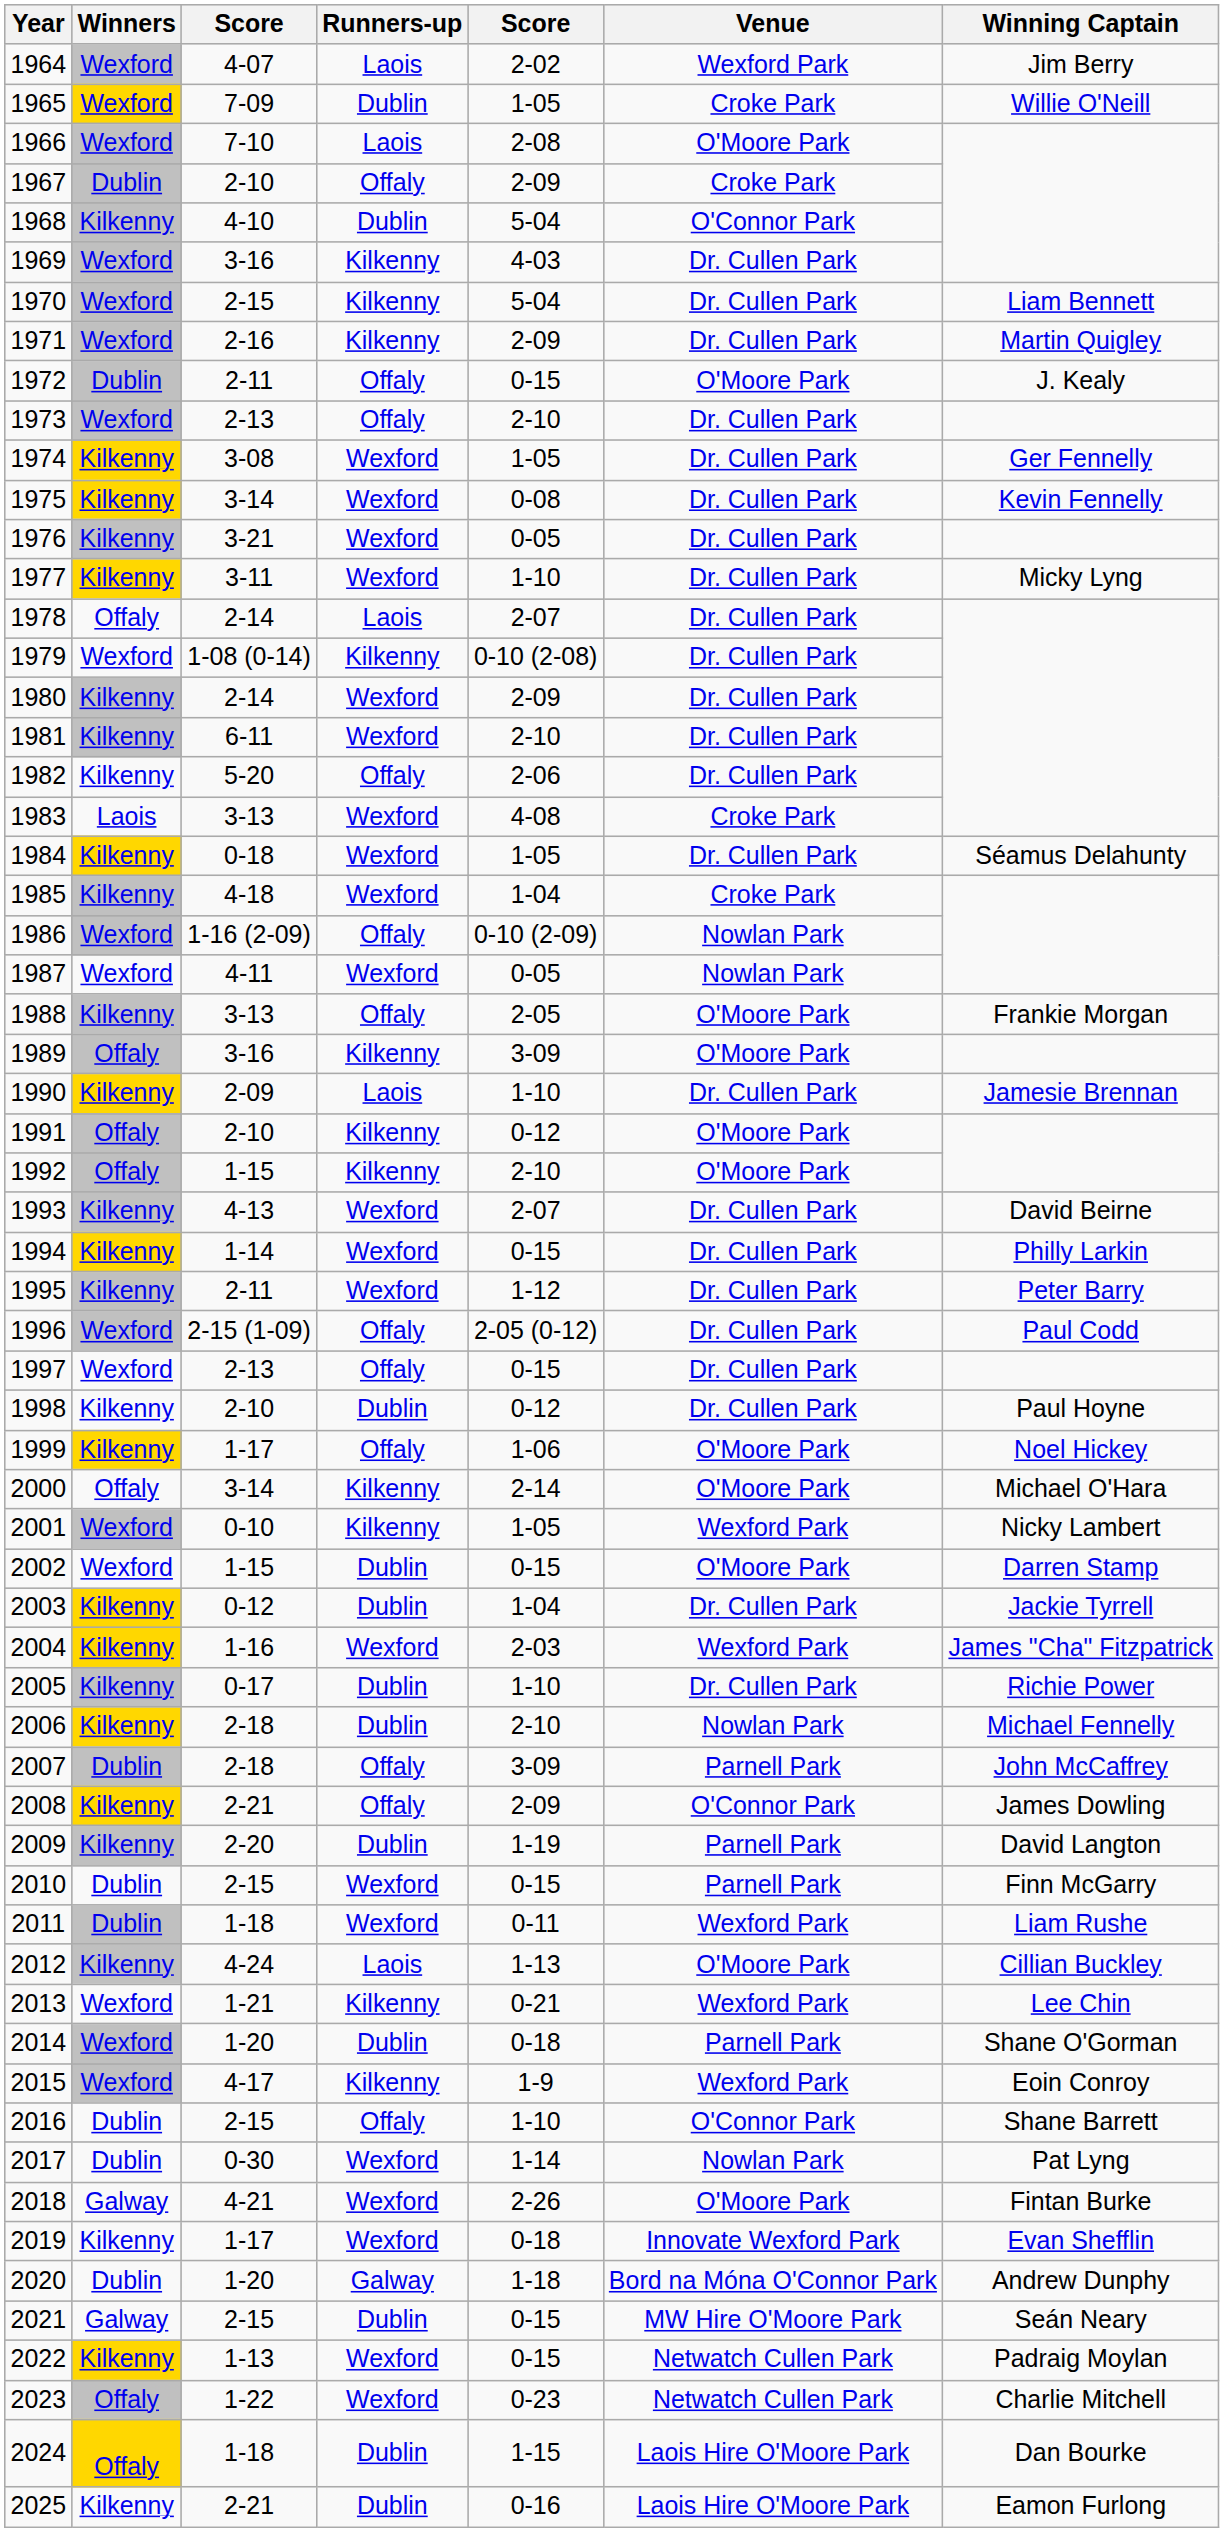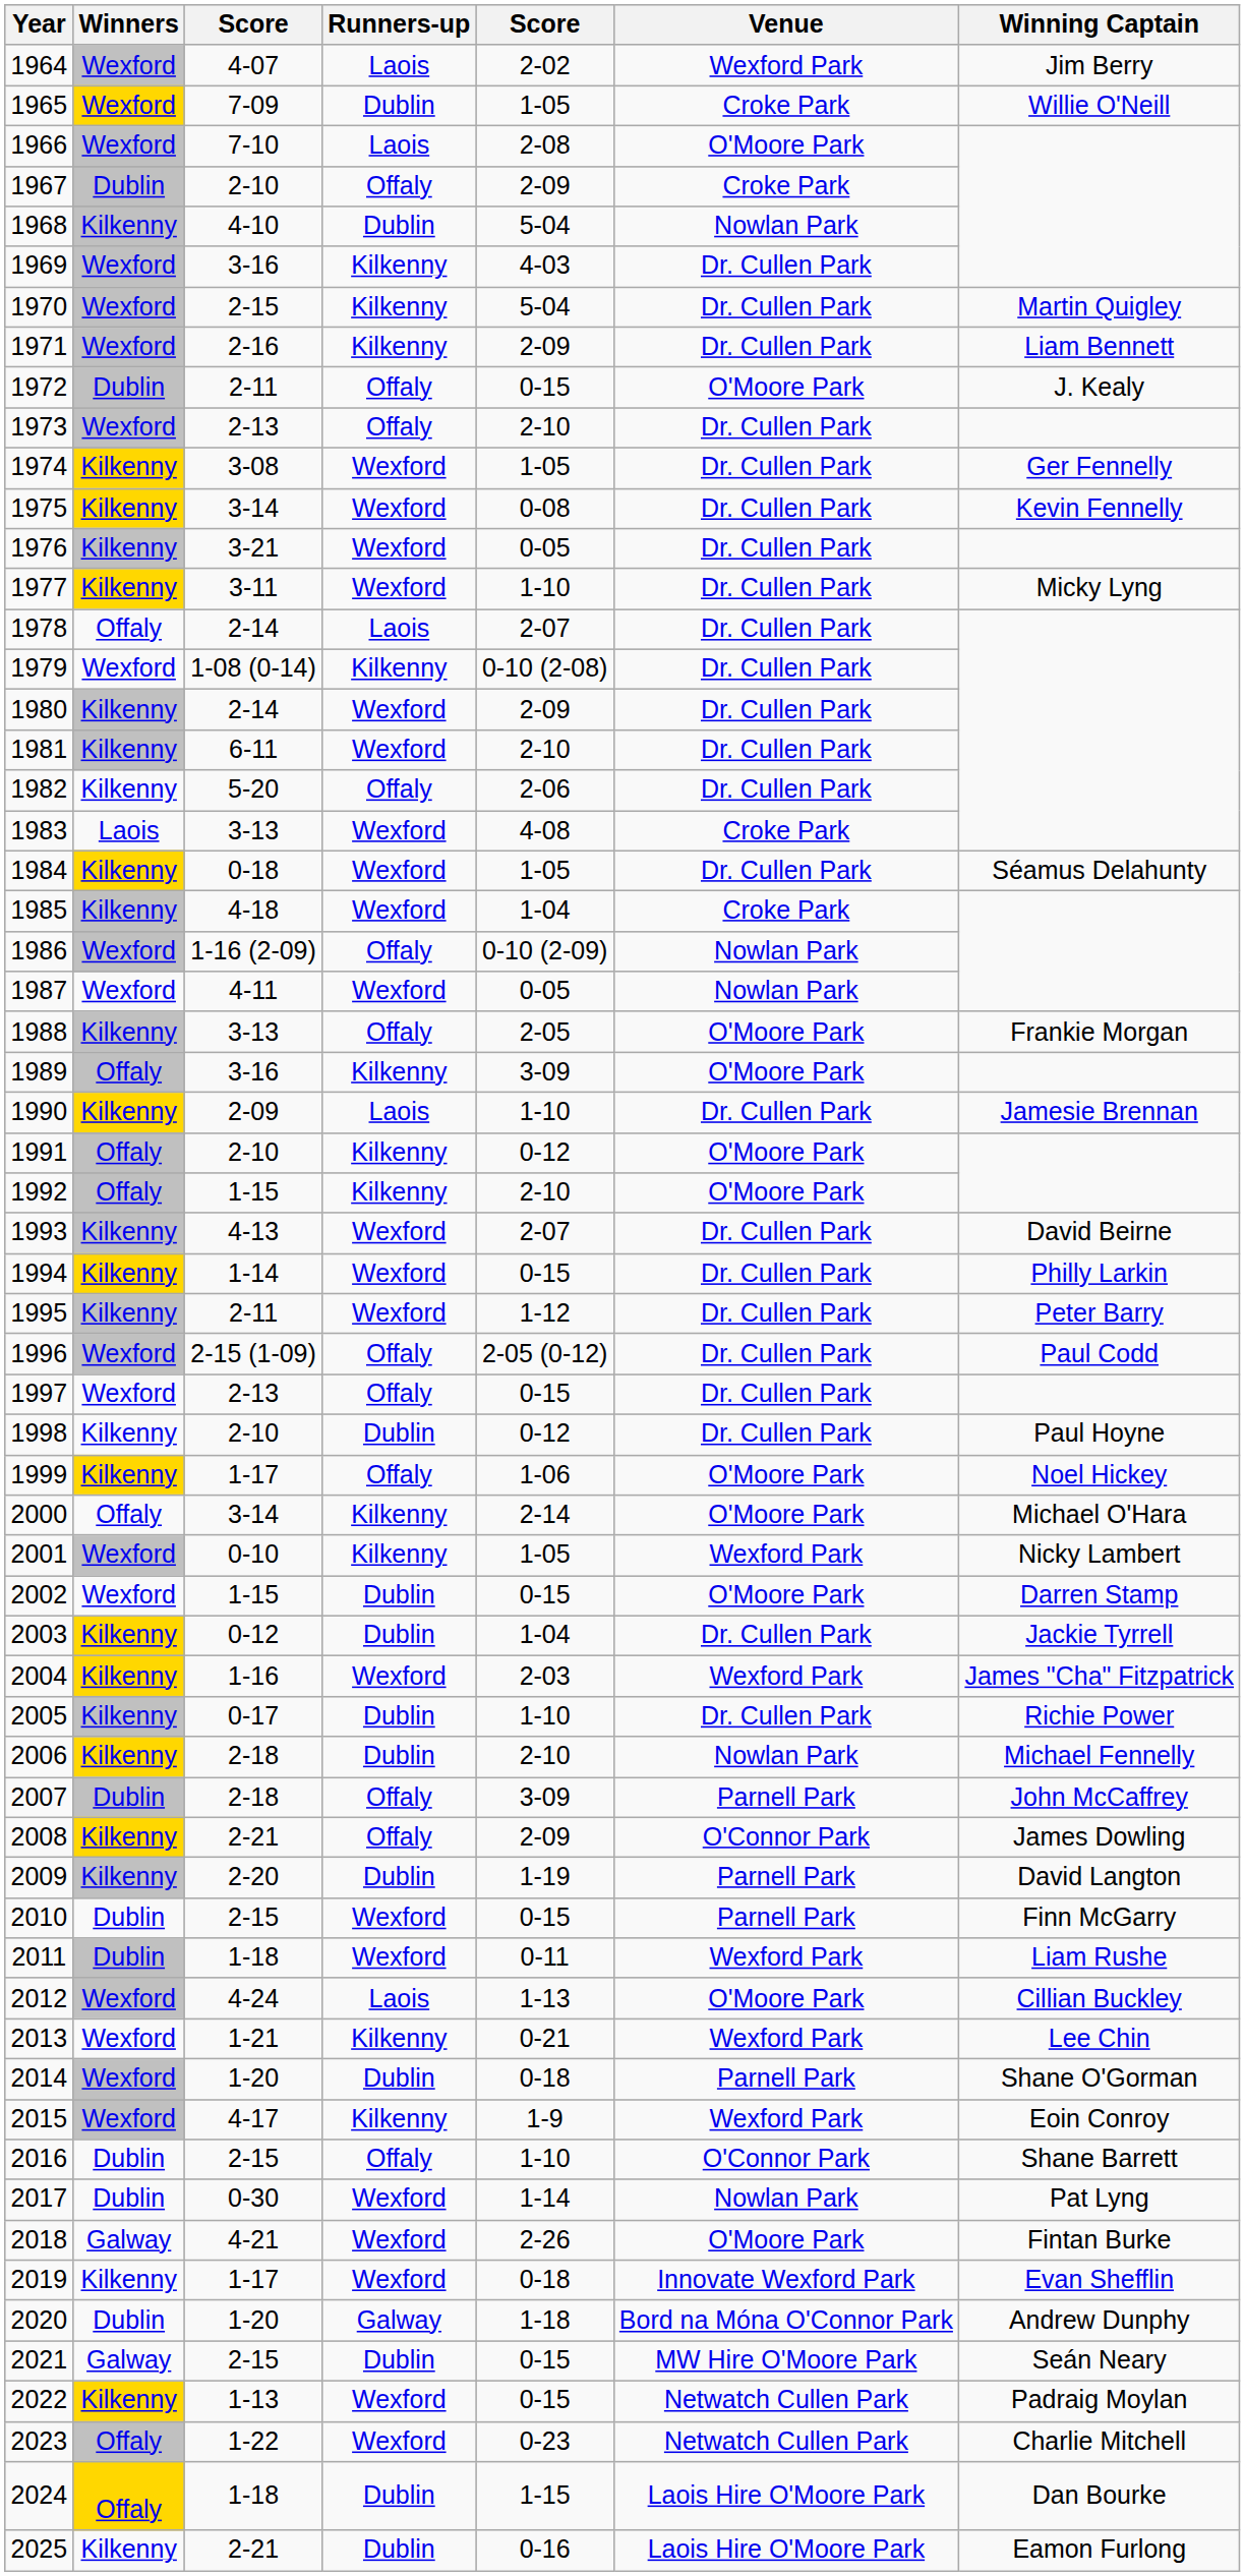1968 | Venue: O'Connor Park -> Nowlan Park
1970 | Winning Captain: Liam Bennett -> Martin Quigley
1971 | Winning Captain: Martin Quigley -> Liam Bennett
2012 | Winners: Kilkenny -> Wexford
